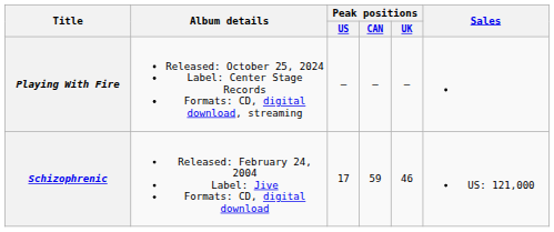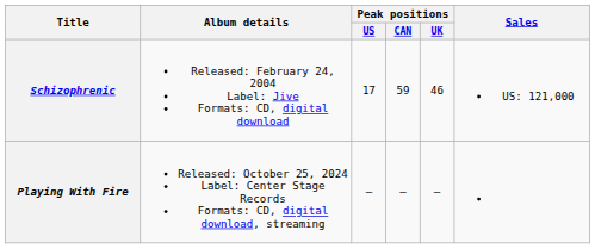rows swapped: Schizophrenic <-> Playing With Fire
